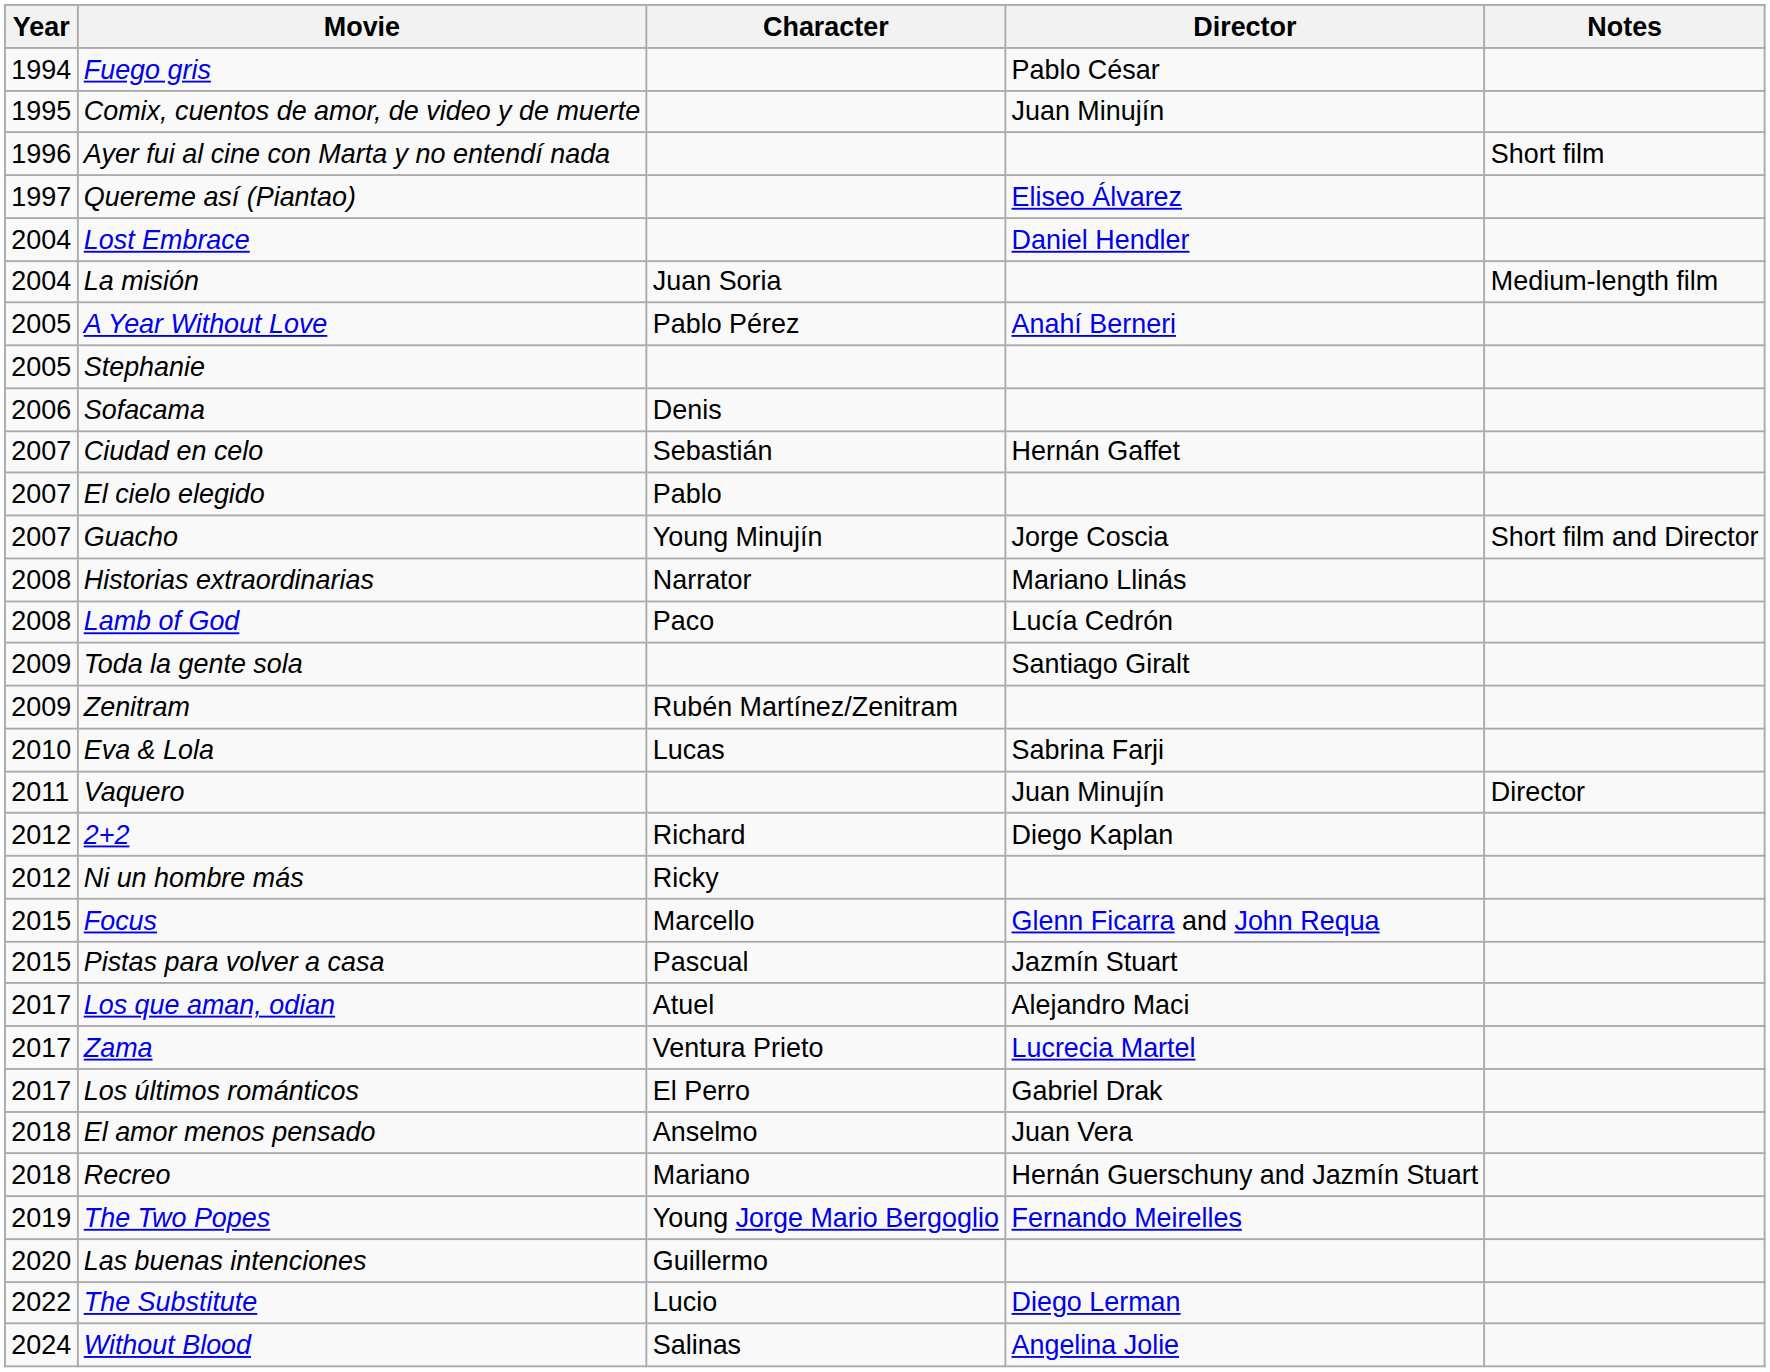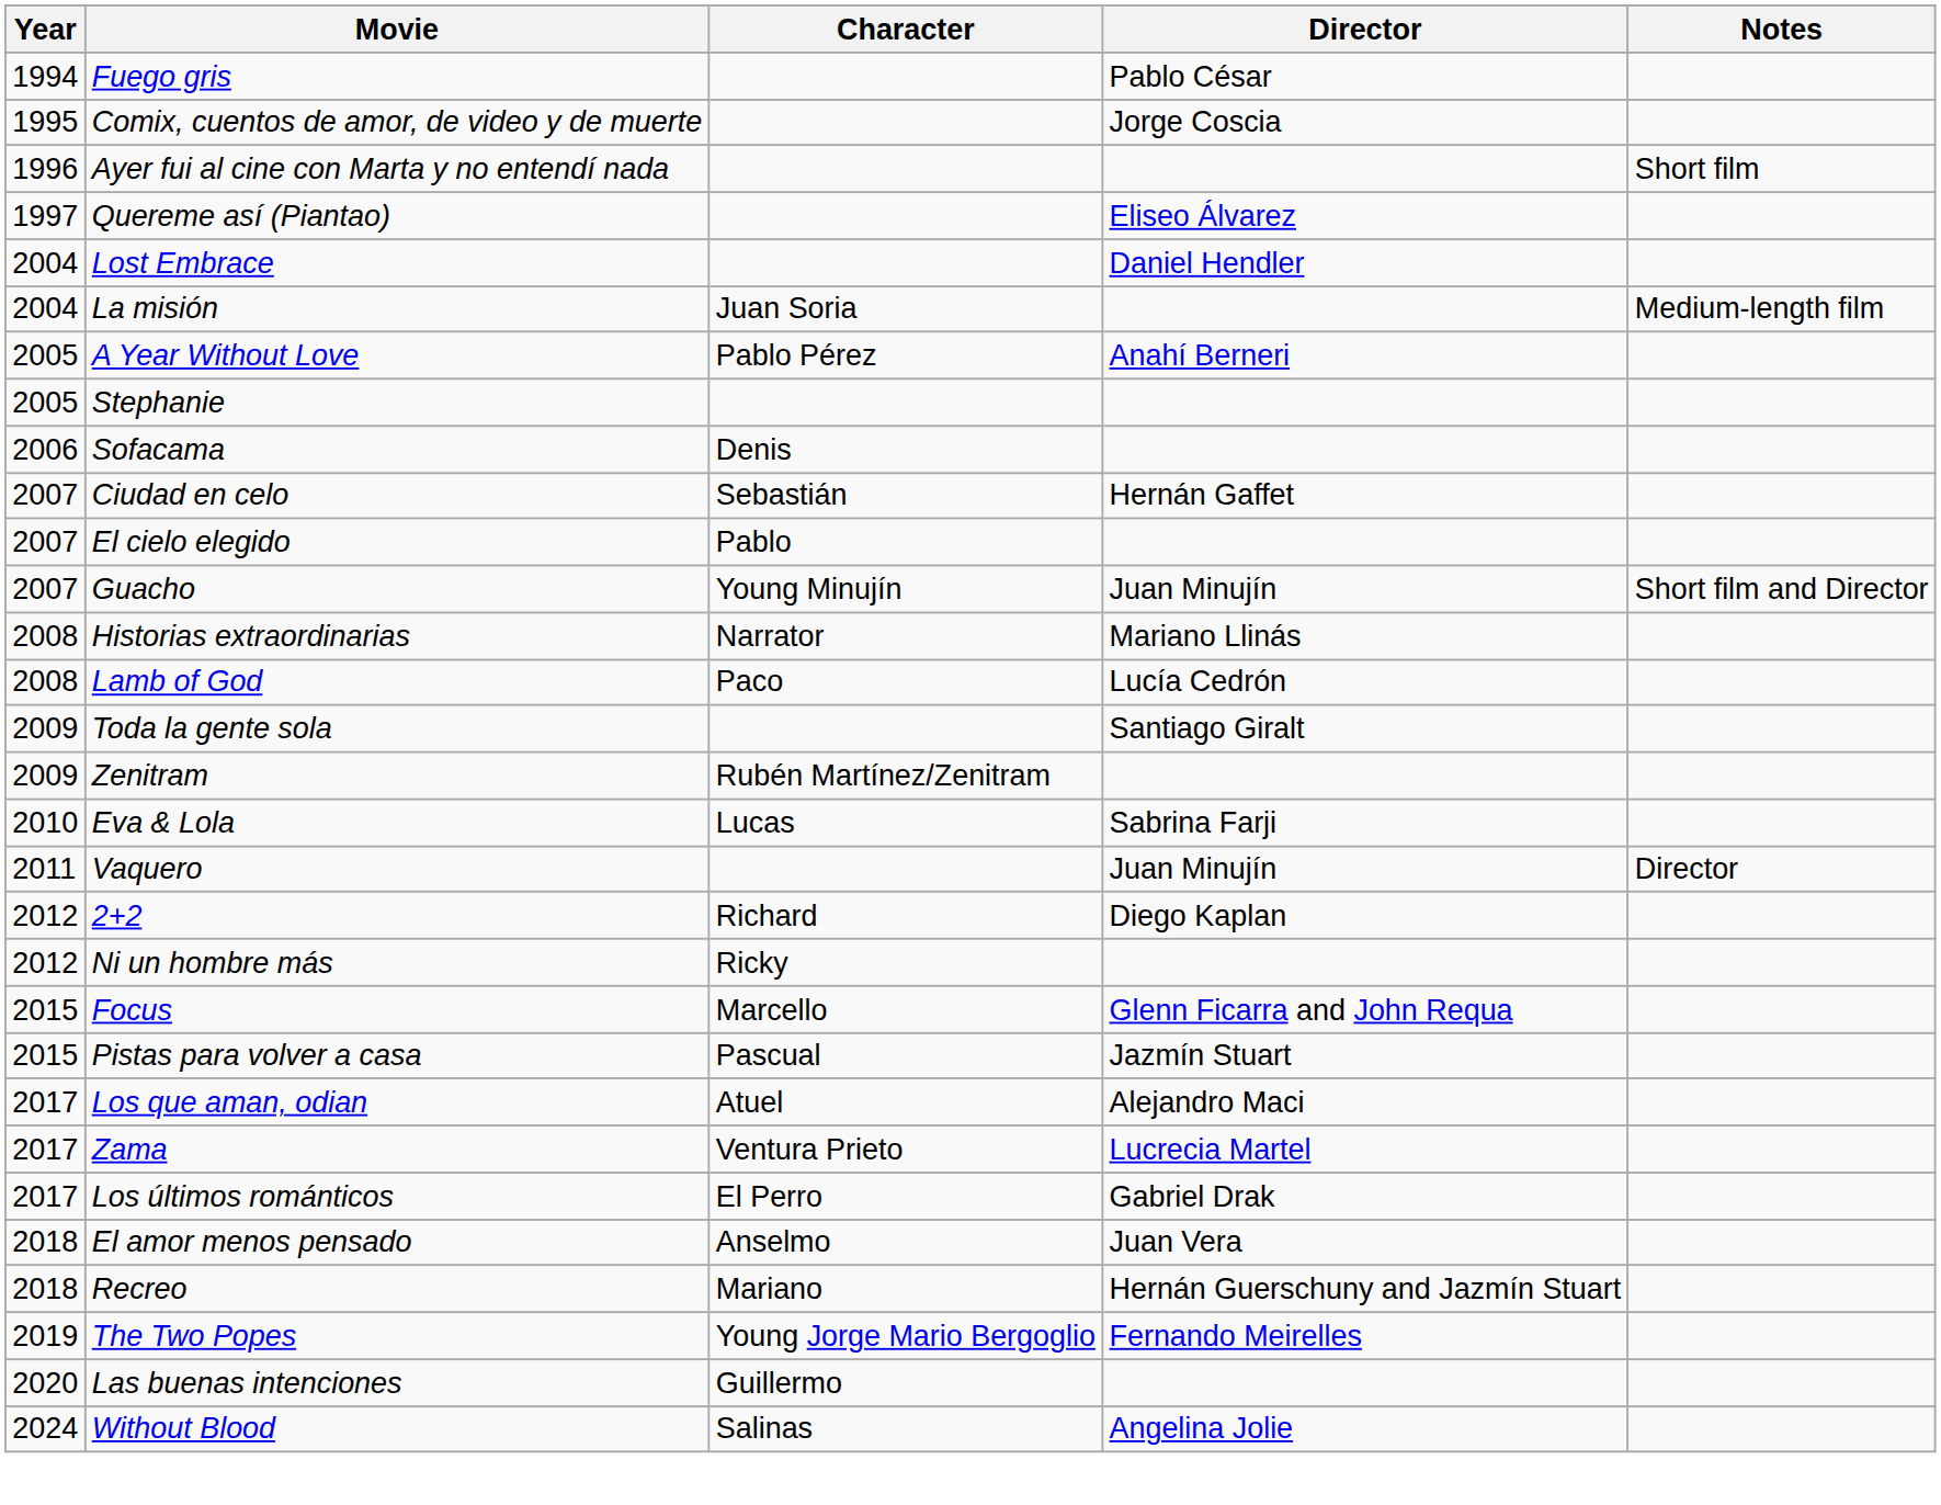Comix, cuentos de amor, de video y de muerte | Director: Juan Minujín -> Jorge Coscia
Guacho | Director: Jorge Coscia -> Juan Minujín
- row: 2022 | The Substitute | Lucio | Diego Lerman
